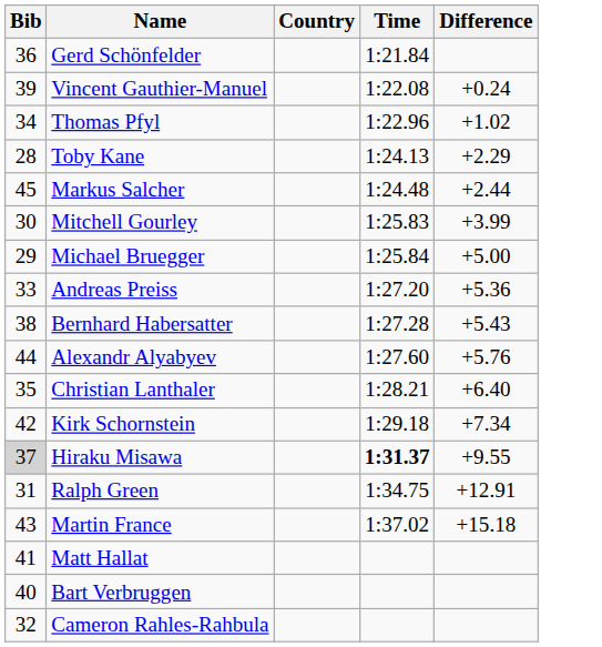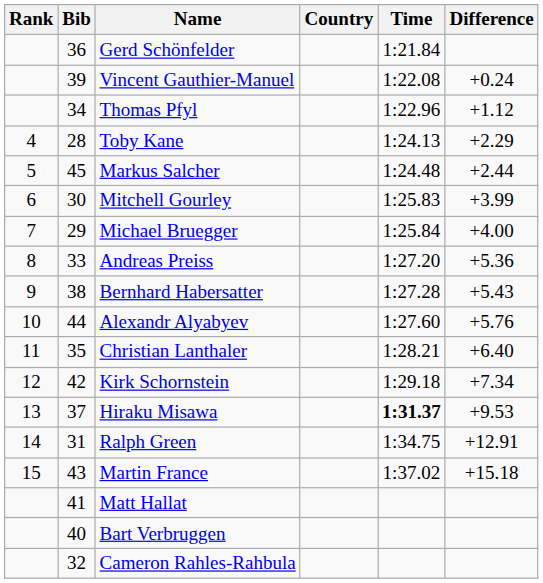+ column: Rank | 4 | 5 | 6 | 7 | 8 | 9 | 10 | 11 | 12 | 13 | 14 | 15
Thomas Pfyl | Difference: +1.02 -> +1.12
Michael Bruegger | Difference: +5.00 -> +4.00
Hiraku Misawa | Bib: lightgrey background -> no background
Hiraku Misawa | Difference: +9.55 -> +9.53
